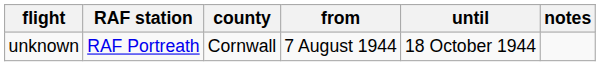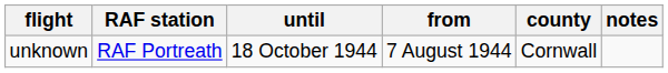columns swapped: county <-> until
